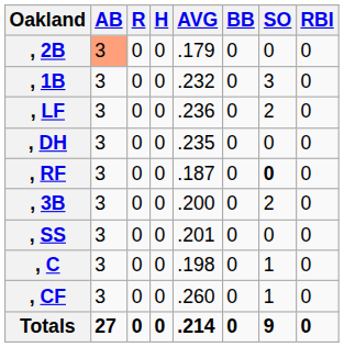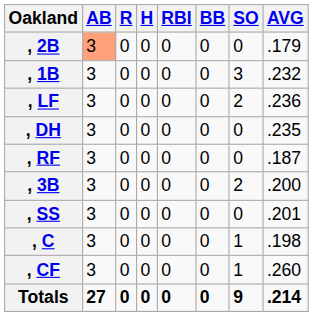columns swapped: RBI <-> AVG
, RF | SO: bold -> normal
